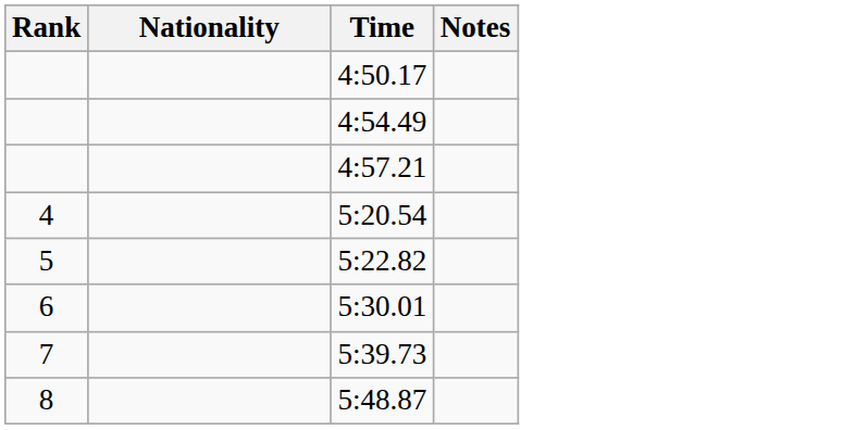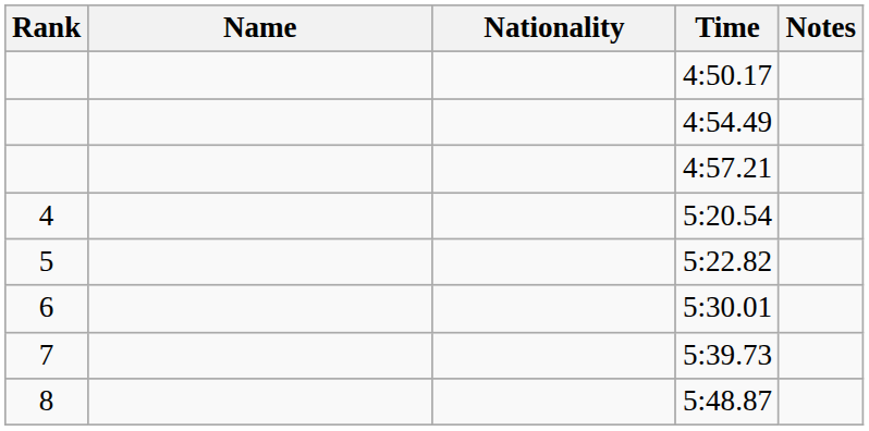+ column: Name
